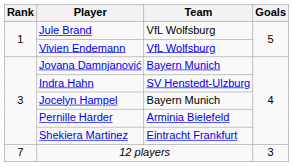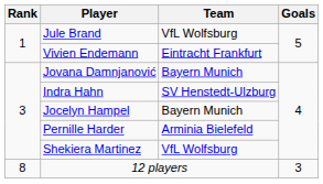Vivien Endemann | Team: VfL Wolfsburg -> Eintracht Frankfurt
Shekiera Martinez | Team: Eintracht Frankfurt -> VfL Wolfsburg
12 players | Rank: 7 -> 8
